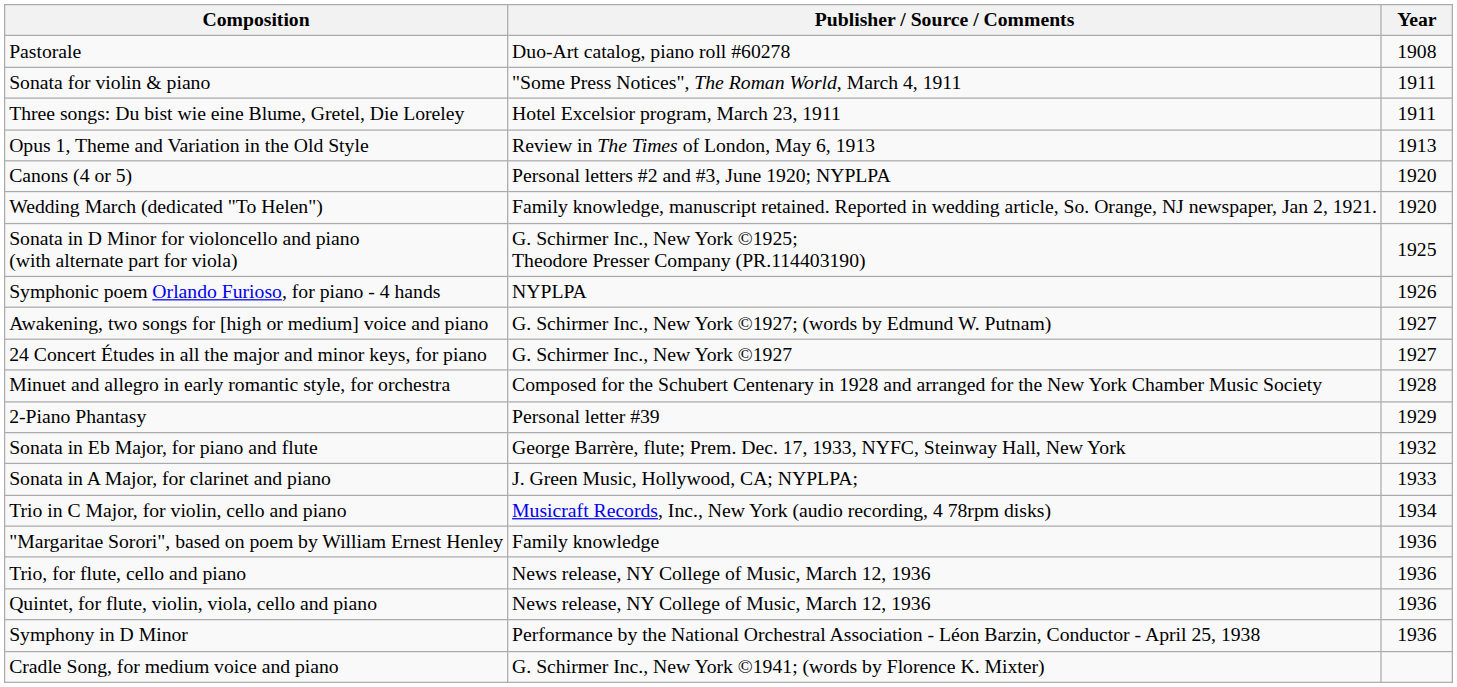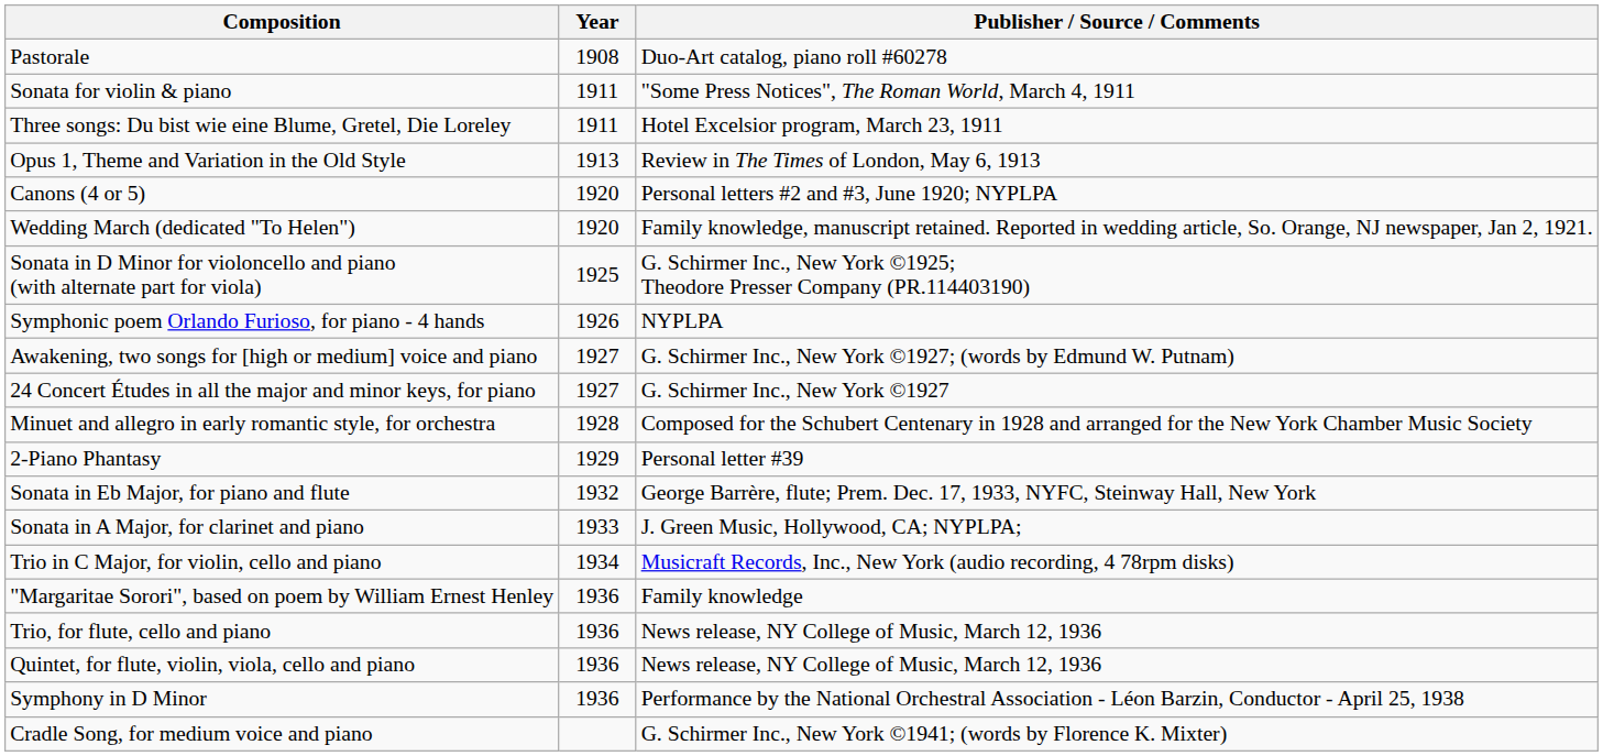columns swapped: Year <-> Publisher / Source / Comments
